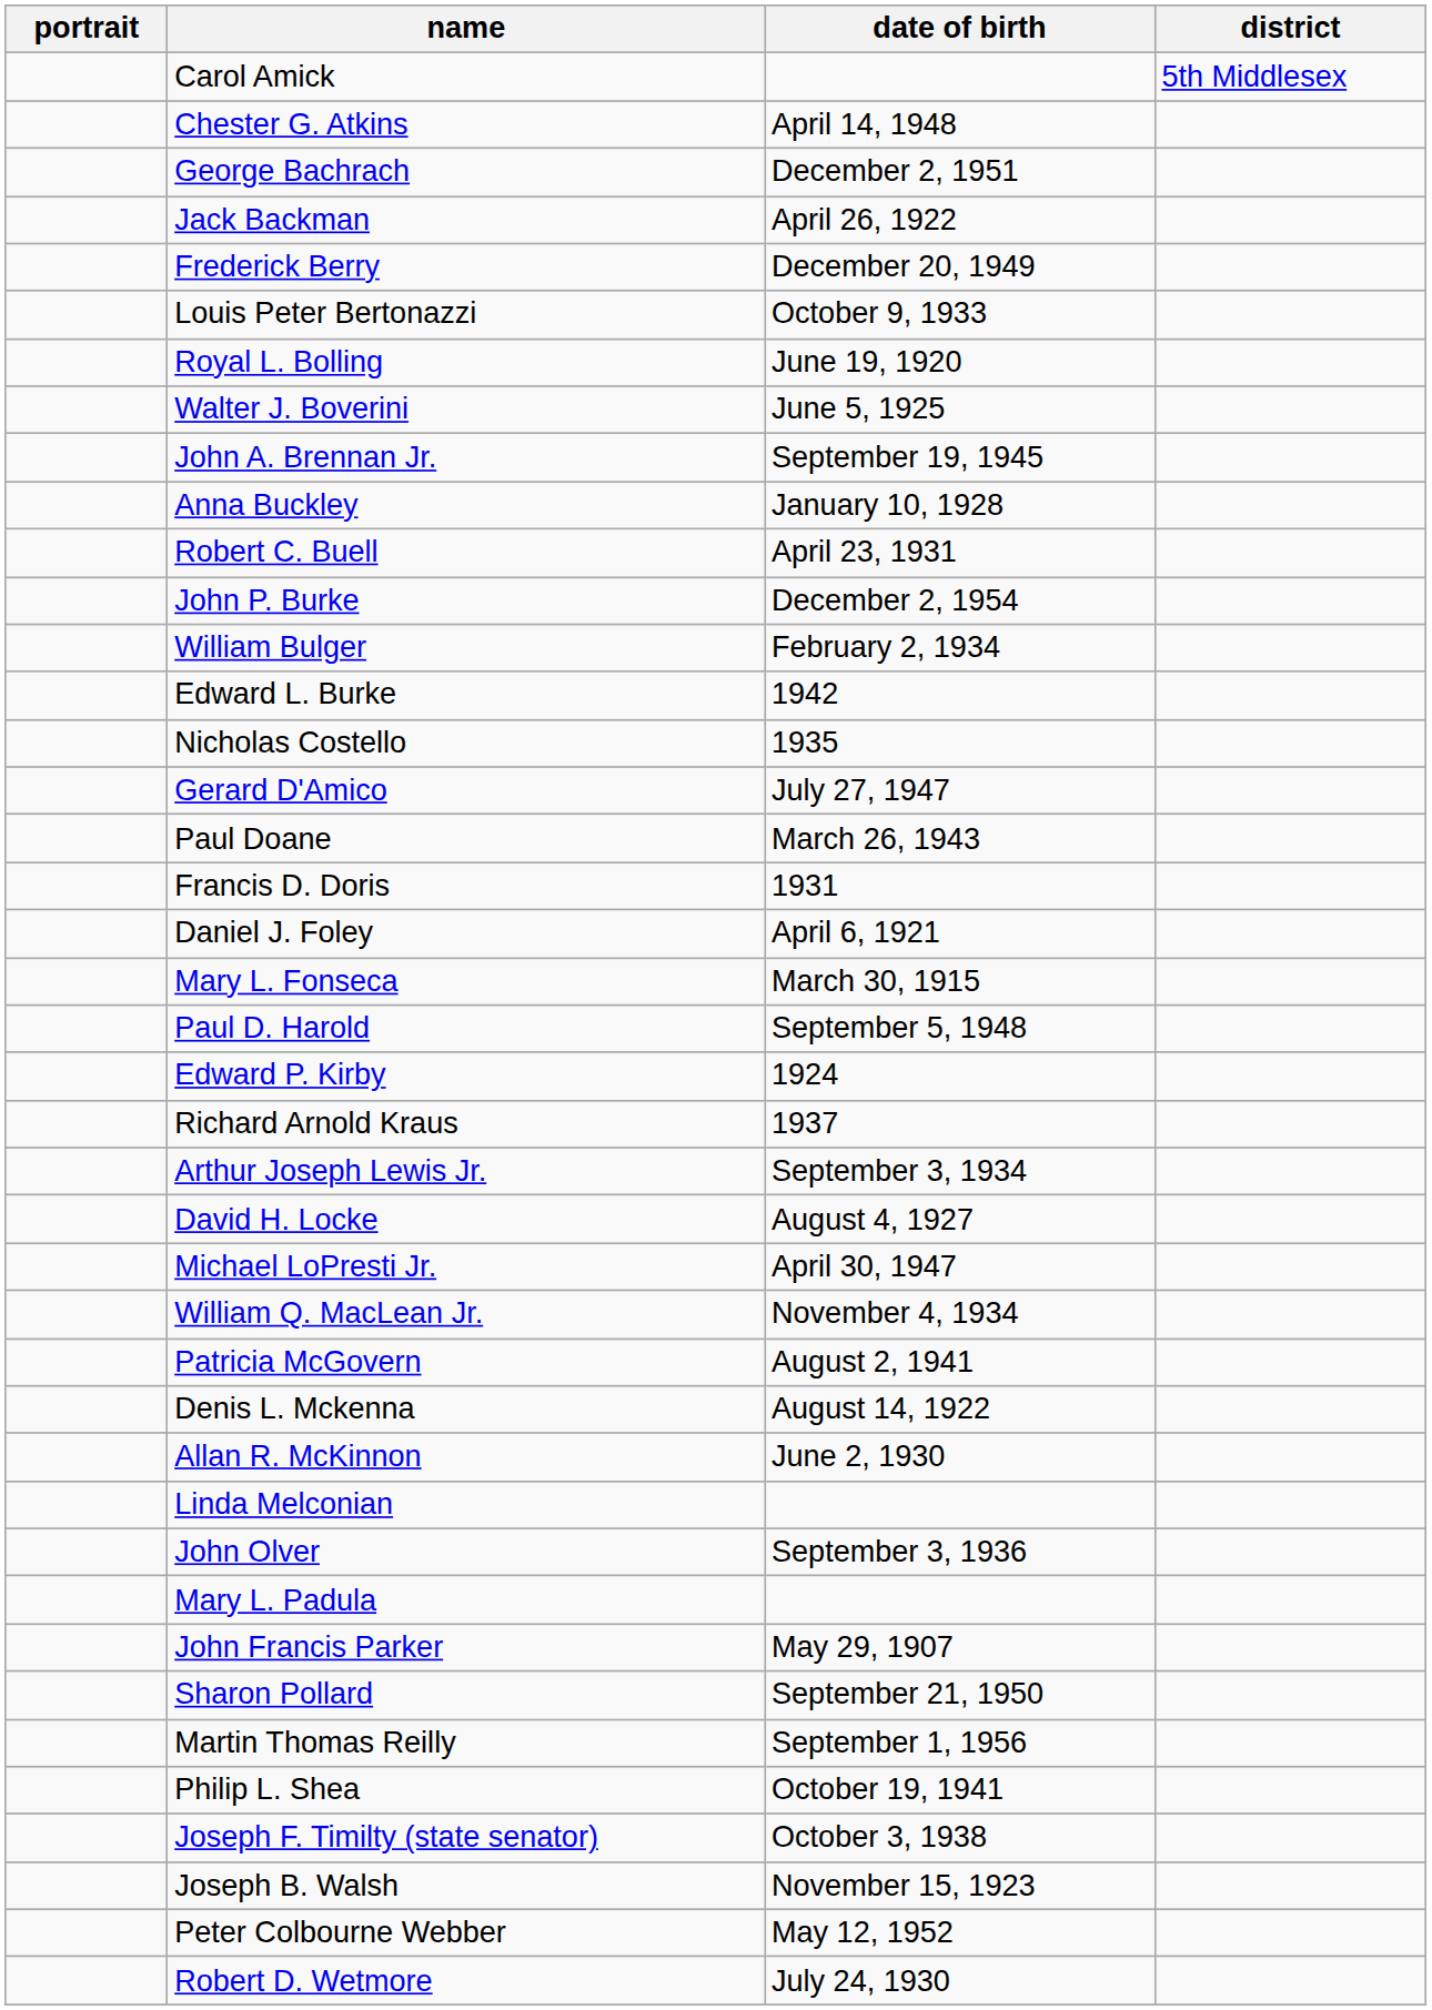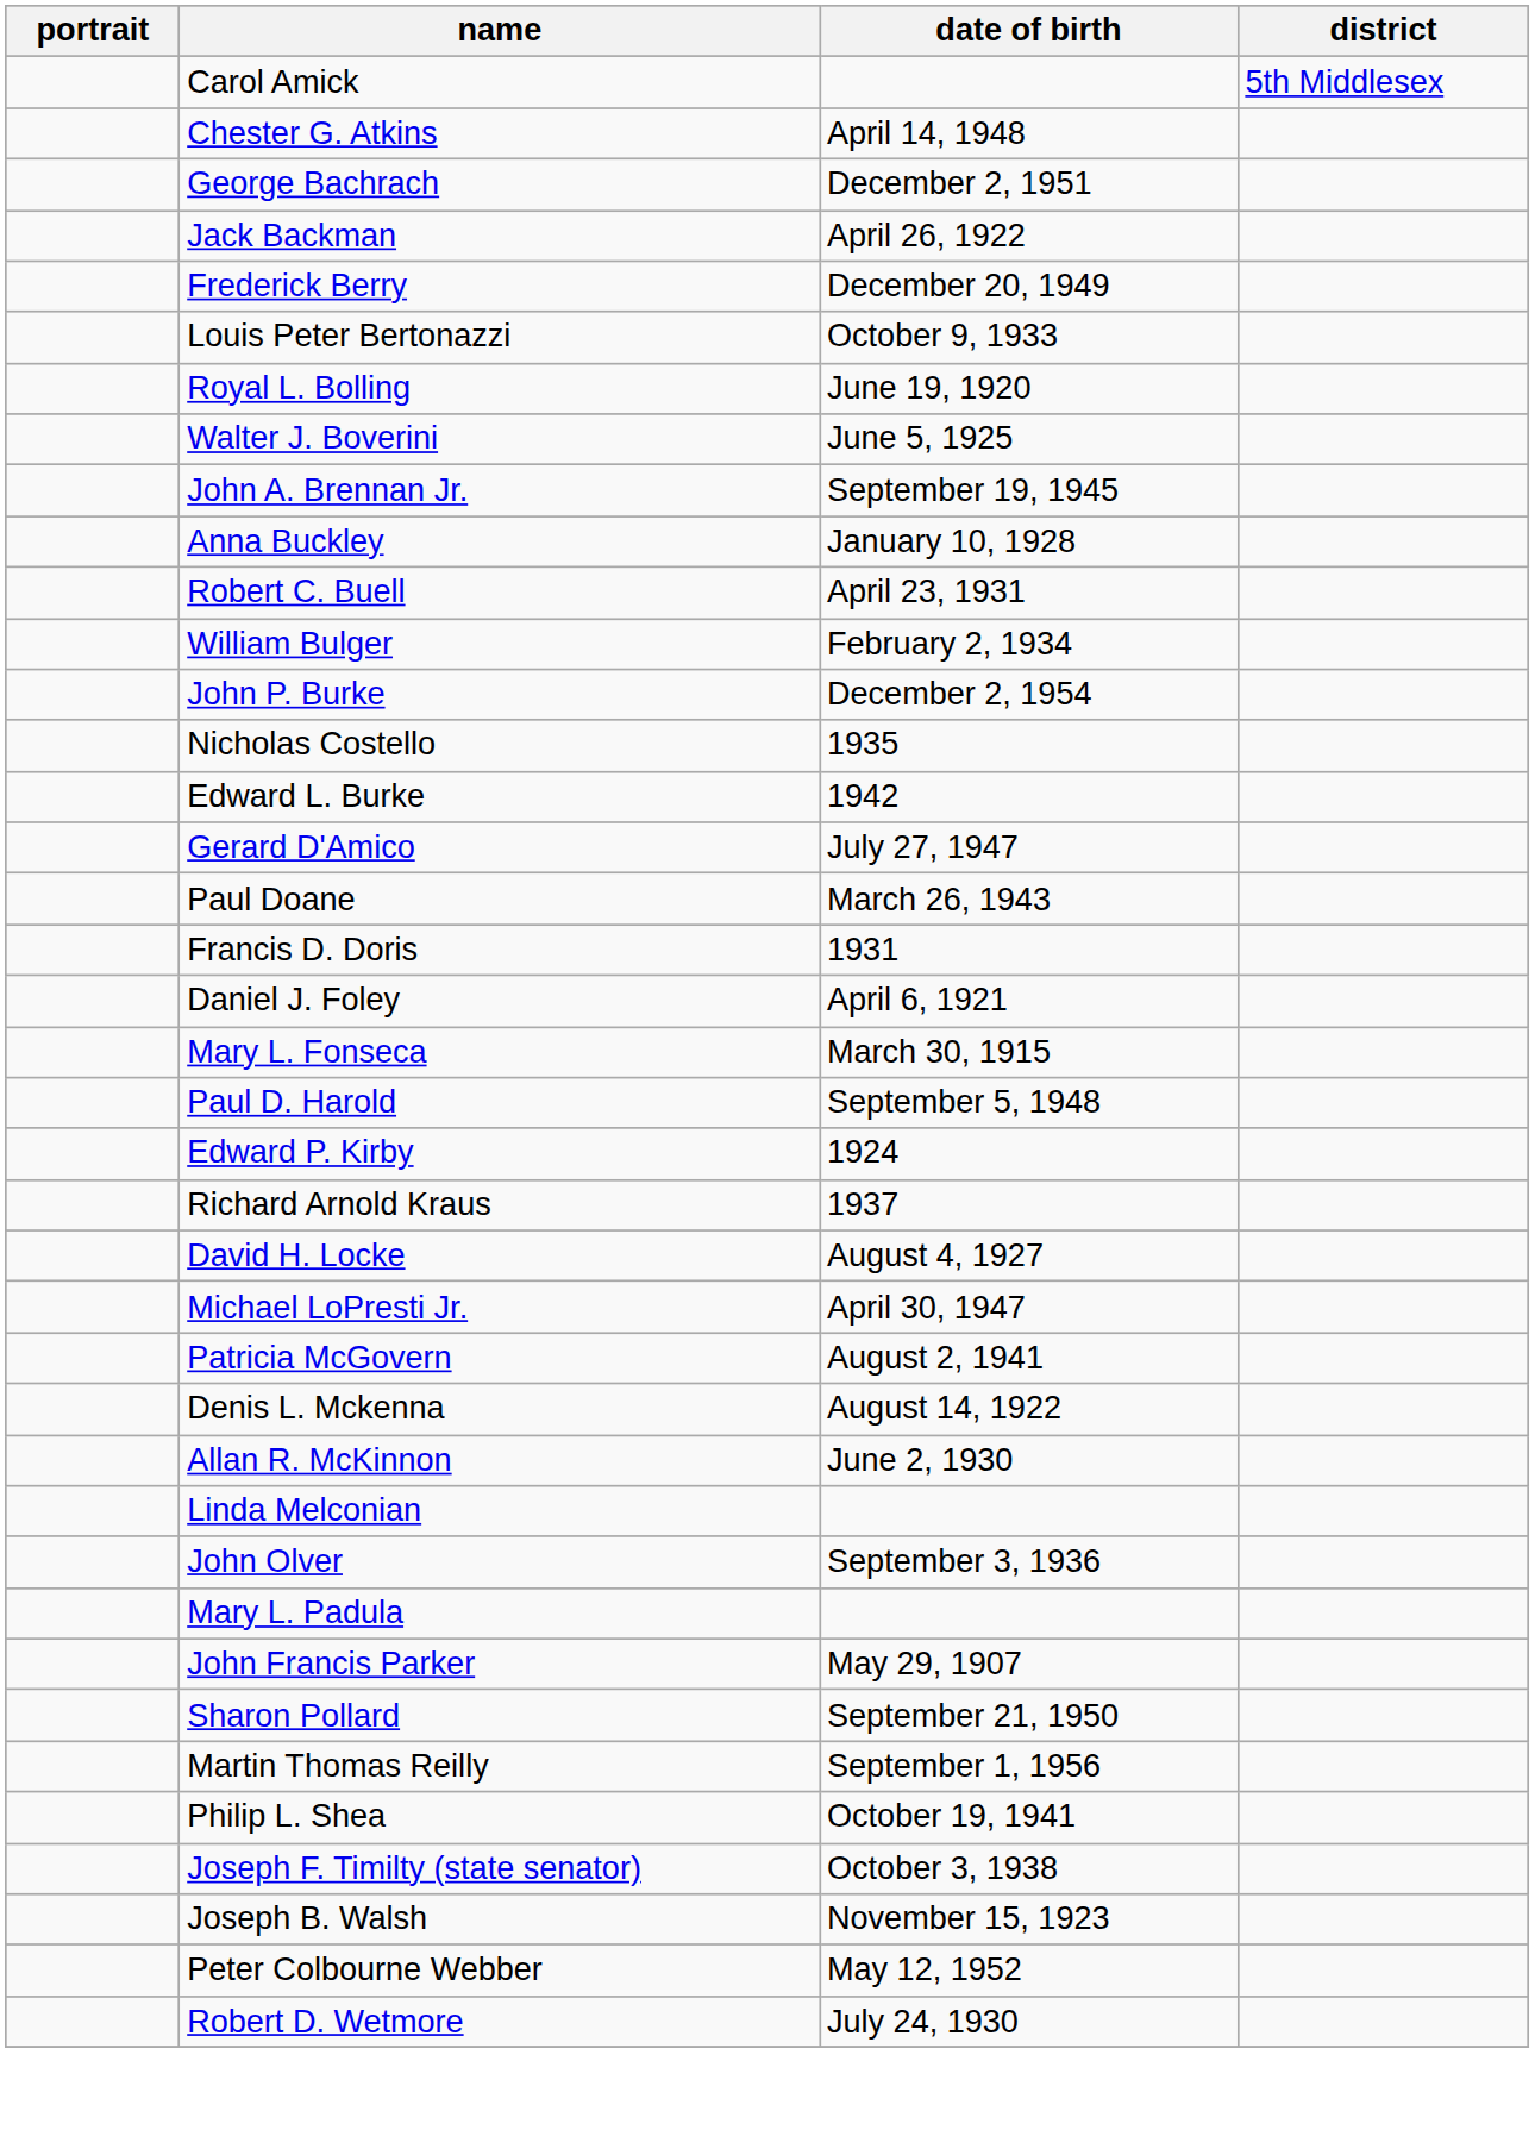rows swapped: William Bulger <-> John P. Burke
rows swapped: Edward L. Burke <-> Nicholas Costello
- row: Arthur Joseph Lewis Jr. | September 3, 1934
- row: William Q. MacLean Jr. | November 4, 1934
